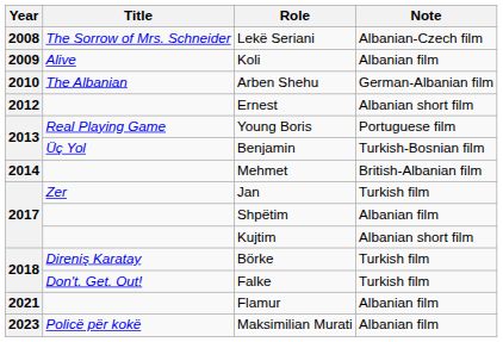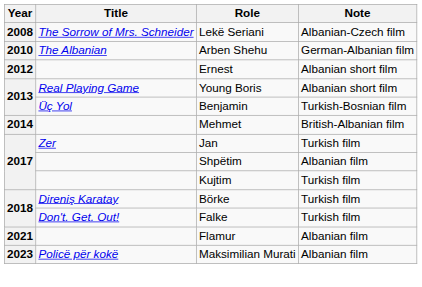- row: 2009 | Alive | Koli | Albanian film
Young Boris | Note: Portuguese film -> Albanian short film
Kujtim | Note: Albanian short film -> Turkish film
